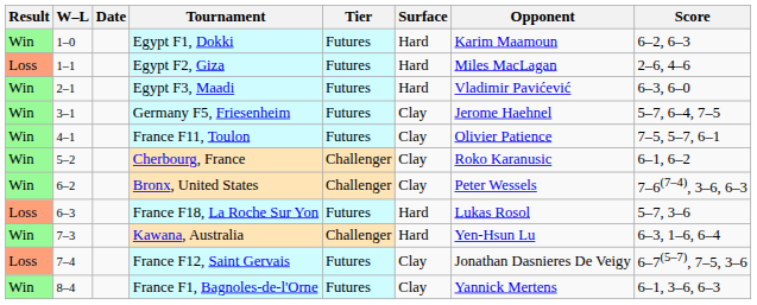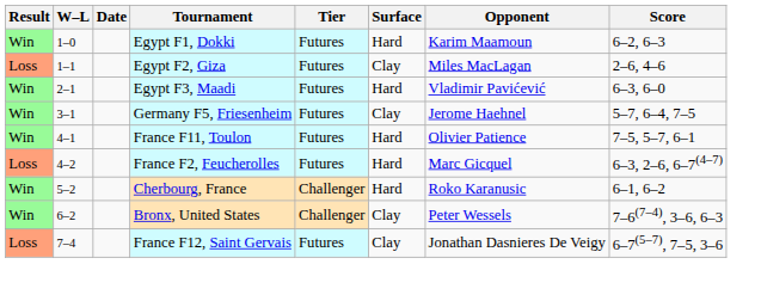Egypt F2, Giza | Surface: Hard -> Clay
France F11, Toulon | Surface: Clay -> Hard
+ row: Loss | 4–2 | France F2, Feucherolles | Futures | Hard | Marc Gicquel | 6–3, 2–6, 6–7(4–7)
Cherbourg, France | Surface: Clay -> Hard
- row: Loss | 6–3 | France F18, La Roche Sur Yon | Futures | Hard | Lukas Rosol | 5–7, 3–6
- row: Win | 7–3 | Kawana, Australia | Challenger | Hard | Yen-Hsun Lu | 6–3, 1–6, 6–4
- row: Win | 8–4 | France F1, Bagnoles-de-l'Orne | Futures | Clay | Yannick Mertens | 6–1, 3–6, 6–3
